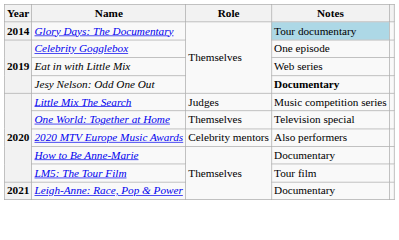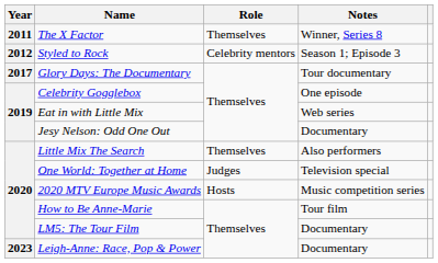+ row: 2011 | The X Factor | Themselves | Winner, Series 8
+ row: 2012 | Styled to Rock | Celebrity mentors | Season 1; Episode 3
Glory Days: The Documentary | Year: 2014 -> 2017
Glory Days: The Documentary | Notes: lightblue background -> no background
Jesy Nelson: Odd One Out | Notes: bold -> normal
Little Mix The Search | Role: Judges -> Themselves
Little Mix The Search | Notes: Music competition series -> Also performers
One World: Together at Home | Role: Themselves -> Judges
2020 MTV Europe Music Awards | Role: Celebrity mentors -> Hosts
2020 MTV Europe Music Awards | Notes: Also performers -> Music competition series
How to Be Anne-Marie | Notes: Documentary -> Tour film
LM5: The Tour Film | Notes: Tour film -> Documentary
Leigh-Anne: Race, Pop & Power | Year: 2021 -> 2023
